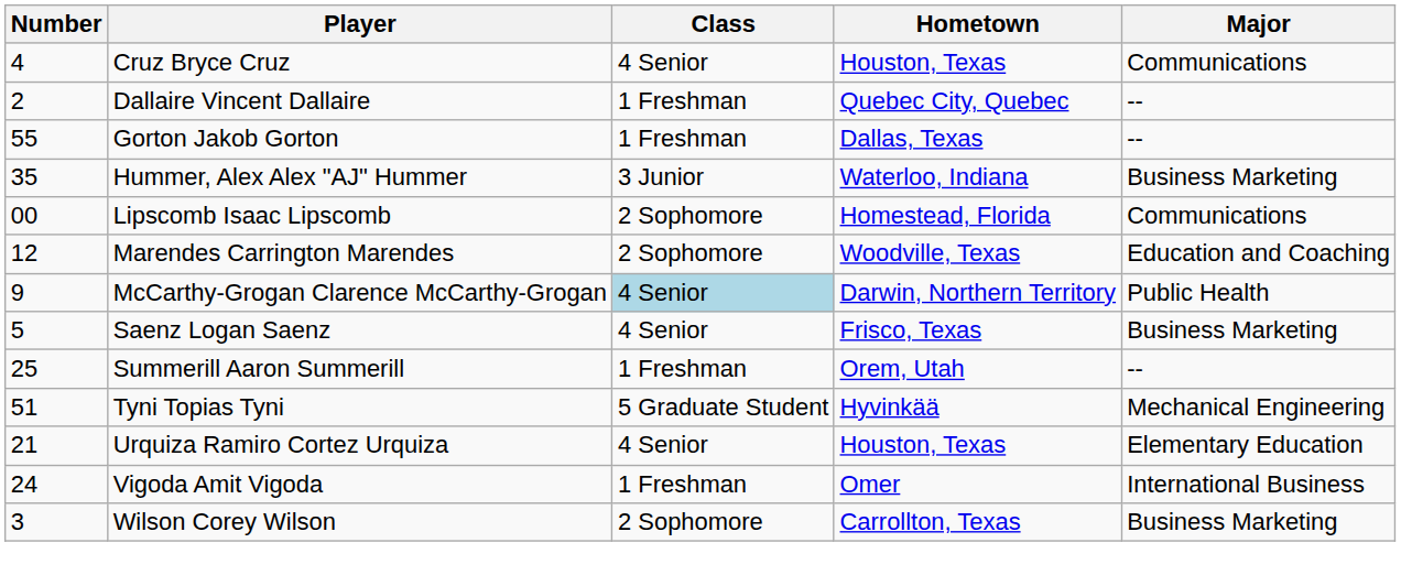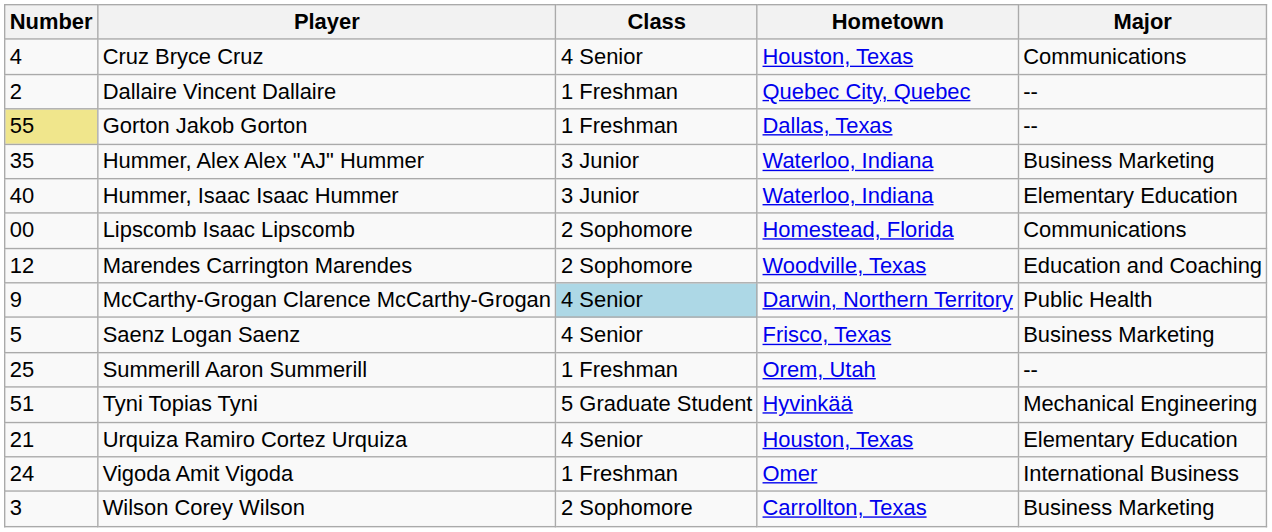Gorton Jakob Gorton | Number: no background -> khaki background
+ row: 40 | Hummer, Isaac Isaac Hummer | 3 Junior | Waterloo, Indiana | Elementary Education
